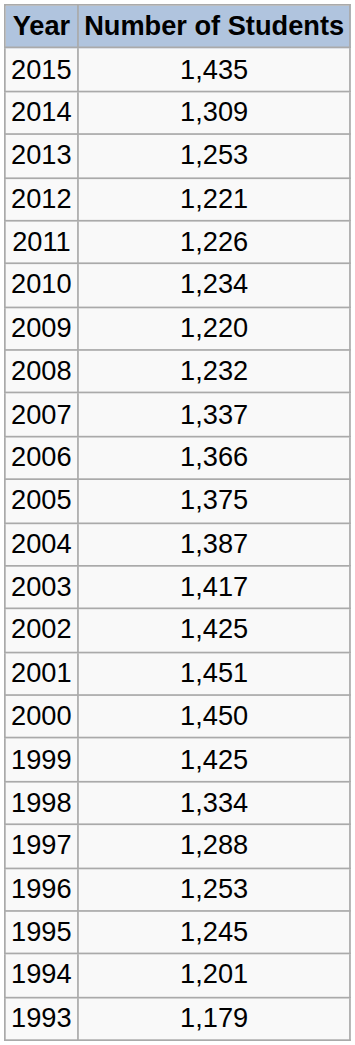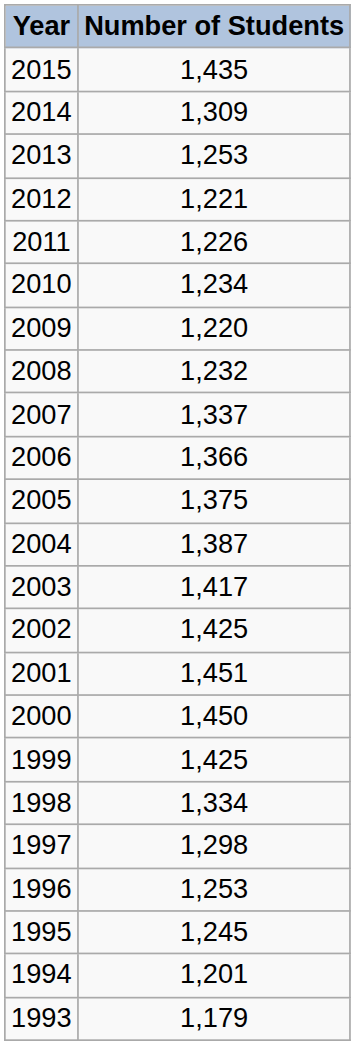1997 | Number of Students: 1,288 -> 1,298
